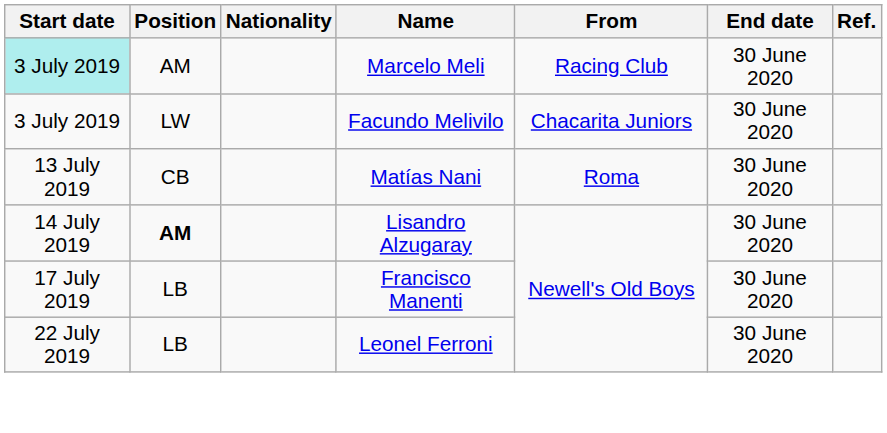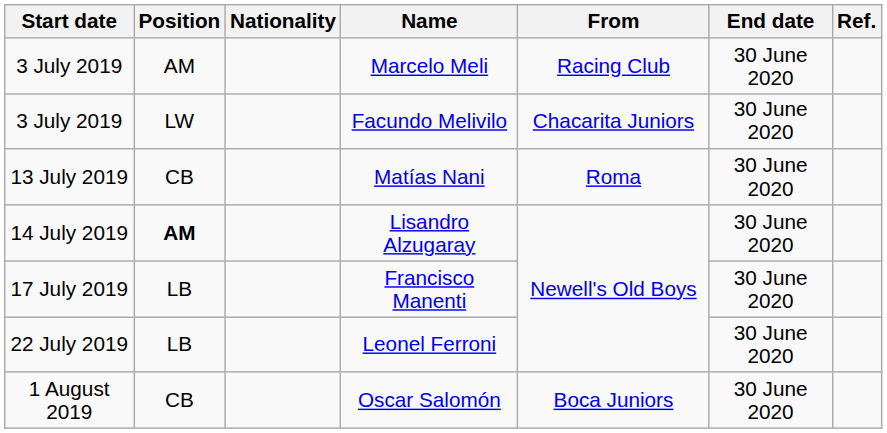Marcelo Meli | Start date: paleturquoise background -> no background
+ row: 1 August 2019 | CB | Oscar Salomón | Boca Juniors | 30 June 2020
